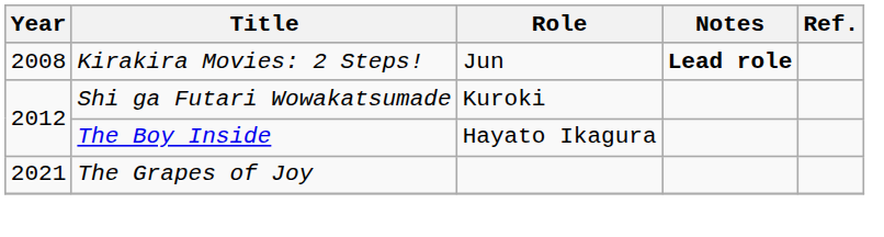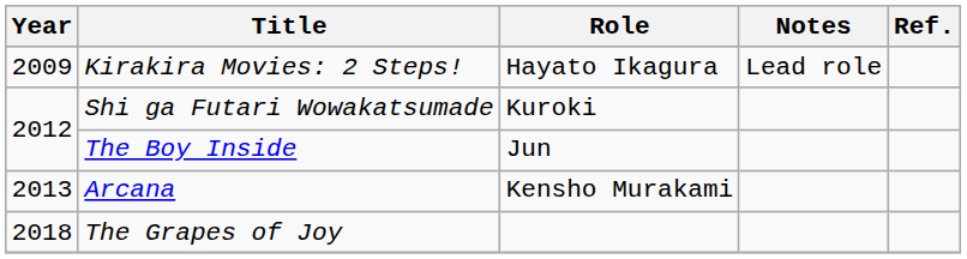Kirakira Movies: 2 Steps! | Year: 2008 -> 2009
Kirakira Movies: 2 Steps! | Role: Jun -> Hayato Ikagura
Kirakira Movies: 2 Steps! | Notes: bold -> normal
The Boy Inside | Role: Hayato Ikagura -> Jun
+ row: 2013 | Arcana | Kensho Murakami
The Grapes of Joy | Year: 2021 -> 2018
